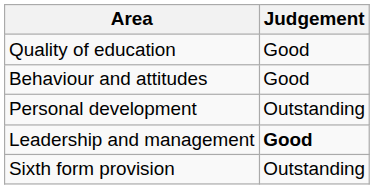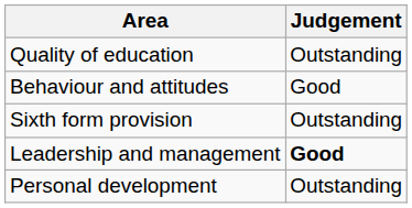Quality of education | Judgement: Good -> Outstanding
rows swapped: Personal development <-> Sixth form provision
